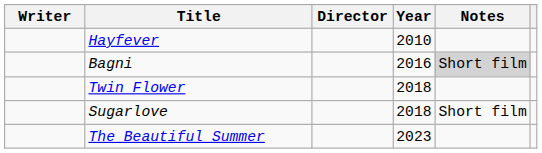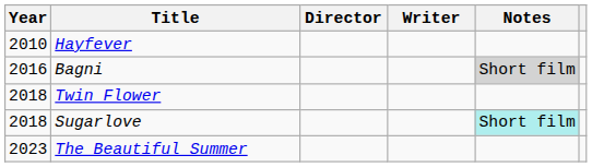columns swapped: Year <-> Writer
Sugarlove | Notes: no background -> paleturquoise background
